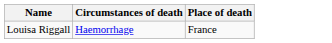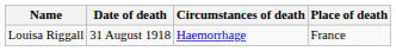+ column: Date of death | 31 August 1918
